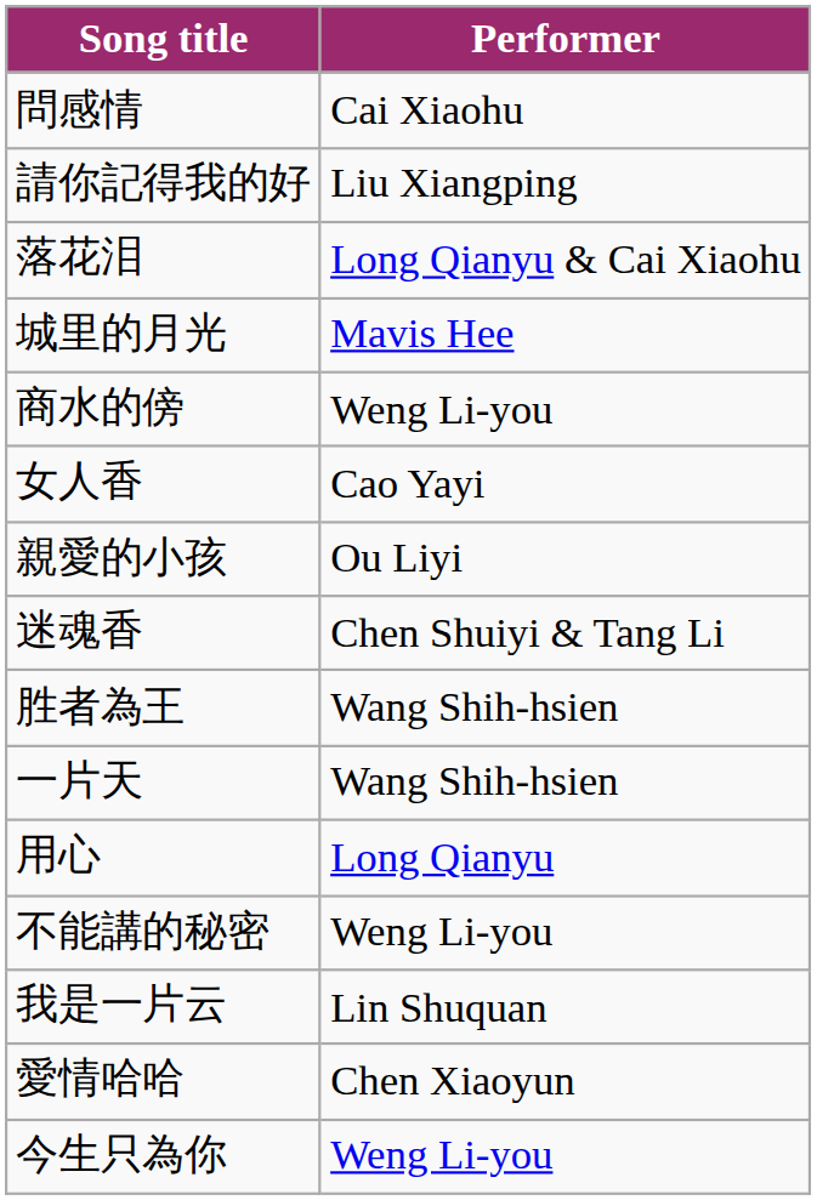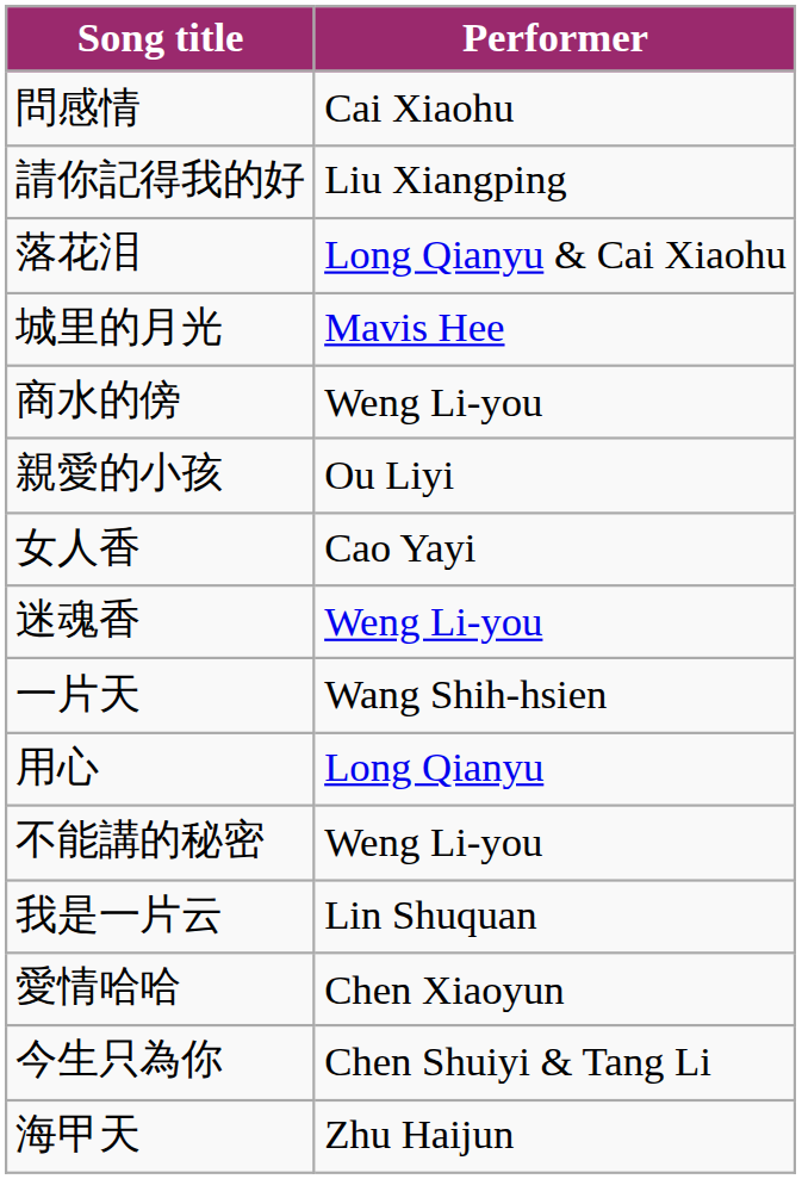rows swapped: 親愛的小孩 <-> 女人香
迷魂香 | Performer: Chen Shuiyi & Tang Li -> Weng Li-you
- row: 胜者為王 | Wang Shih-hsien
今生只為你 | Performer: Weng Li-you -> Chen Shuiyi & Tang Li
+ row: 海甲天 | Zhu Haijun
